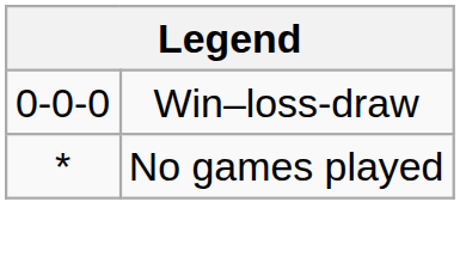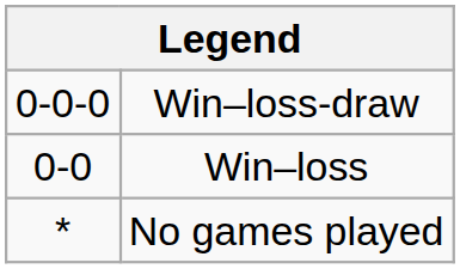+ row: 0-0 | Win–loss
